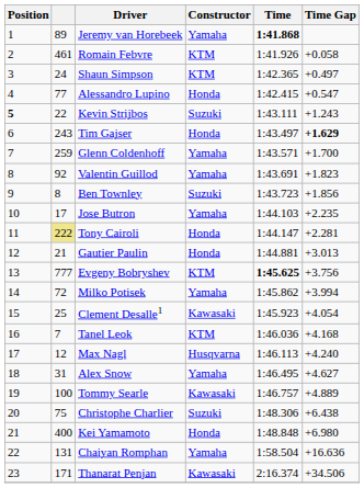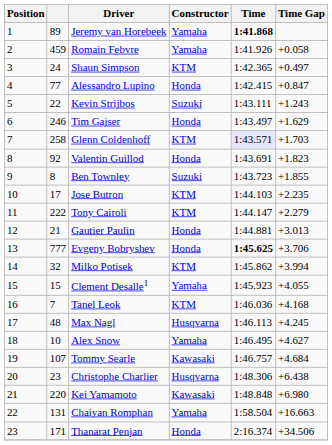Romain Febvre | column 2: 461 -> 459
Romain Febvre | Constructor: KTM -> Yamaha
Alessandro Lupino | Time Gap: +0.547 -> +0.847
Kevin Strijbos | Position: bold -> normal
Tim Gajser | column 2: 243 -> 246
Tim Gajser | Time Gap: bold -> normal
Glenn Coldenhoff | column 2: 259 -> 258
Glenn Coldenhoff | Constructor: Yamaha -> KTM
Glenn Coldenhoff | Time: no background -> lavender background
Glenn Coldenhoff | Time Gap: +1.700 -> +1.703
Valentin Guillod | Constructor: Yamaha -> Honda
Ben Townley | Time Gap: +1.856 -> +1.855
Jose Butron | Constructor: Yamaha -> KTM
Tony Cairoli | column 2: khaki background -> no background
Tony Cairoli | Constructor: Honda -> KTM
Tony Cairoli | Time Gap: +2.281 -> +2.279
Evgeny Bobryshev | Constructor: KTM -> Honda
Evgeny Bobryshev | Time Gap: +3.756 -> +3.706
Milko Potisek | column 2: 72 -> 32
Milko Potisek | Constructor: Yamaha -> KTM
Clement Desalle1 | column 2: 25 -> 15
Clement Desalle1 | Constructor: Kawasaki -> Yamaha
Clement Desalle1 | Time Gap: +4.054 -> +4.055
Max Nagl | column 2: 12 -> 48
Max Nagl | Time Gap: +4.240 -> +4.245
Alex Snow | column 2: 31 -> 10
Tommy Searle | column 2: 100 -> 107
Tommy Searle | Time Gap: +4.889 -> +4.684
Christophe Charlier | column 2: 75 -> 23
Christophe Charlier | Constructor: Suzuki -> Husqvarna
Kei Yamamoto | column 2: 400 -> 220
Kei Yamamoto | Constructor: Honda -> Kawasaki
Chaiyan Romphan | Time Gap: +16.636 -> +16.663
Thanarat Penjan | Constructor: Kawasaki -> Honda
